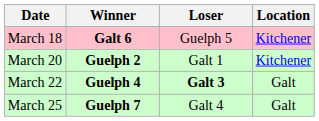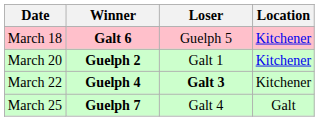March 22 | Location: Galt -> Kitchener
